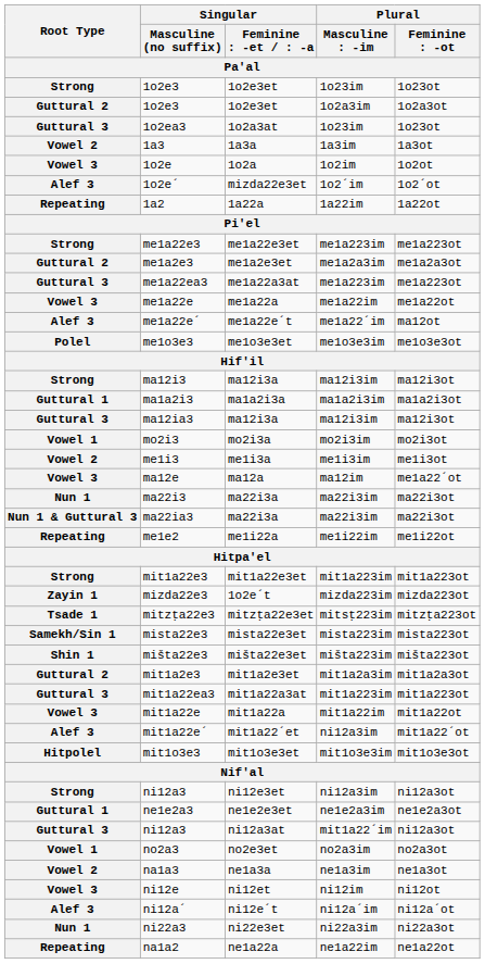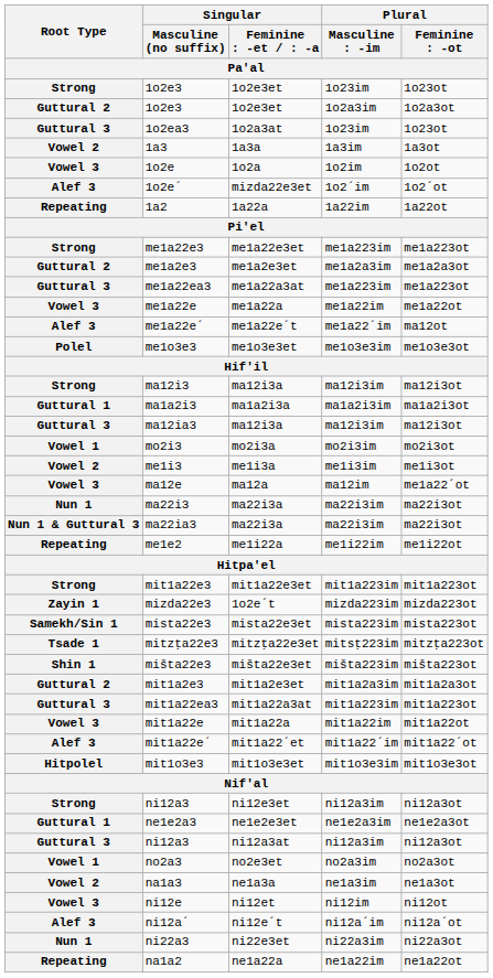rows swapped: mista22e3 <-> mitzṭa22e3
mit1a22e´ | column 4: ni12a3im -> mit1a22´im
Guttural 3 / ni12a3 | column 4: mit1a22´im -> ni12a3im
